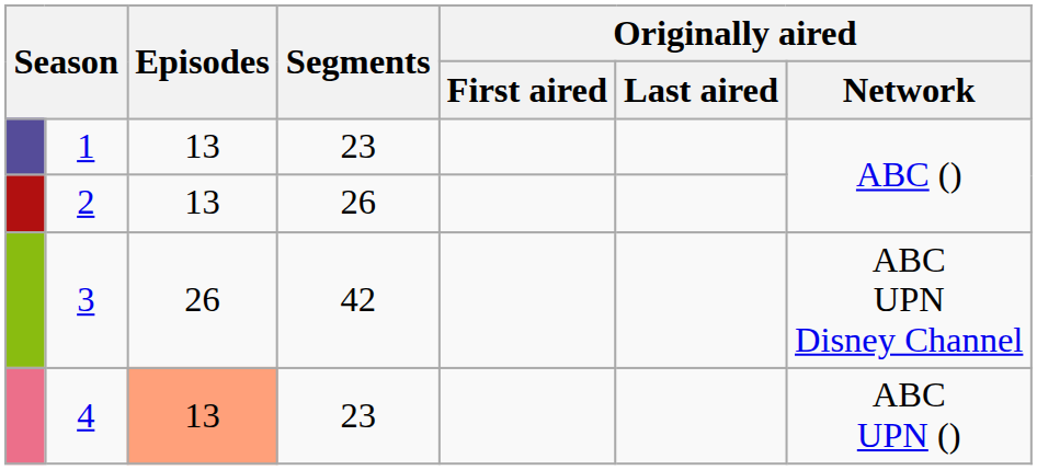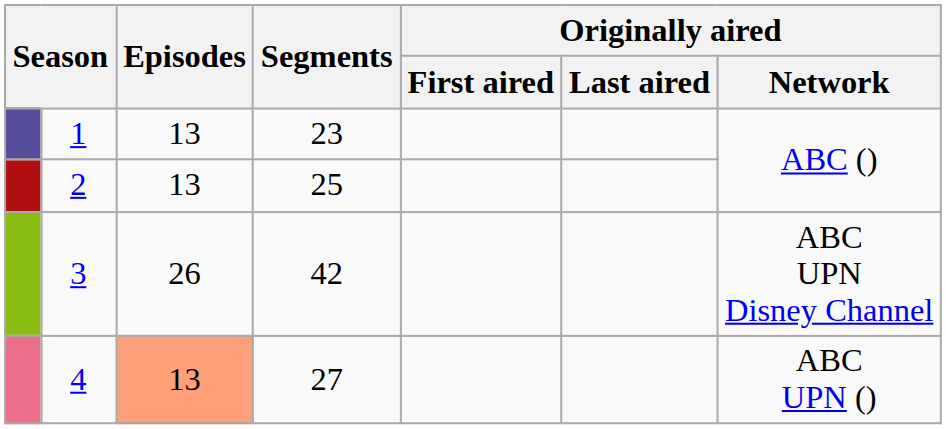2 | Segments: 26 -> 25
4 | Segments: 23 -> 27
